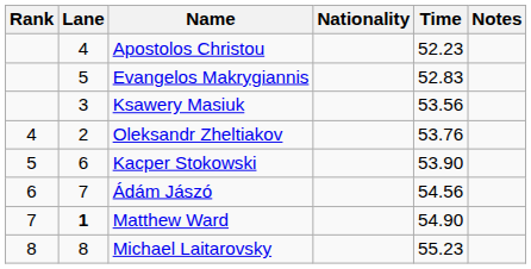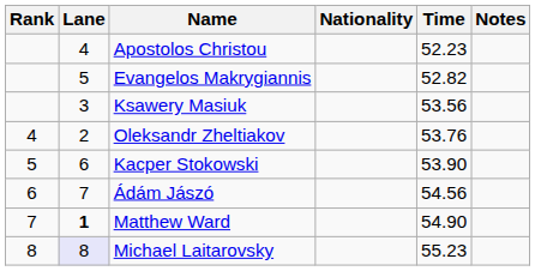Evangelos Makrygiannis | Time: 52.83 -> 52.82
Michael Laitarovsky | Lane: no background -> lavender background
